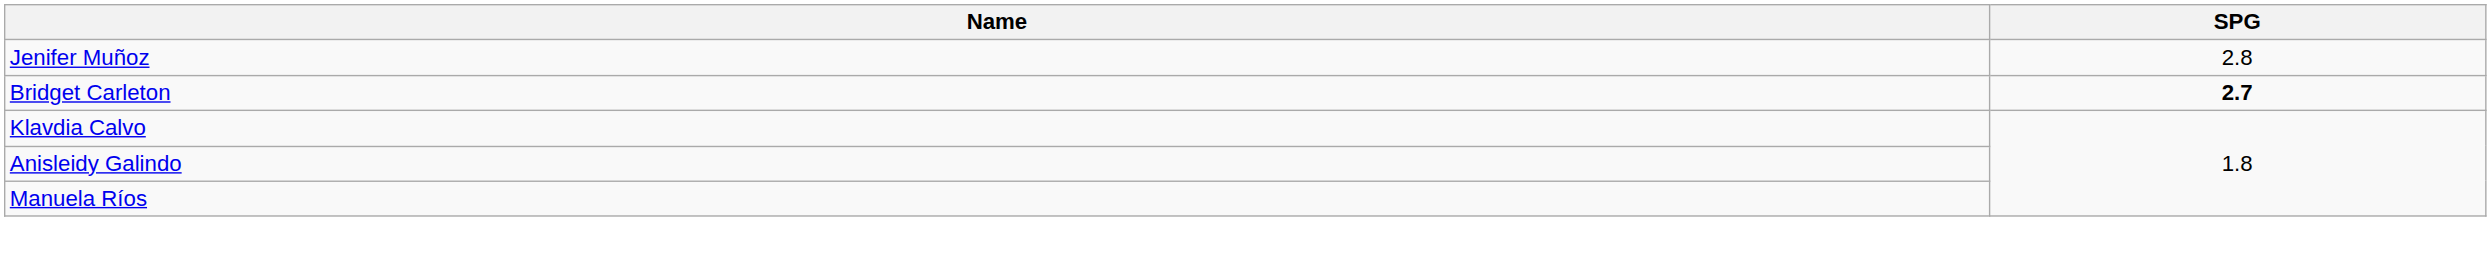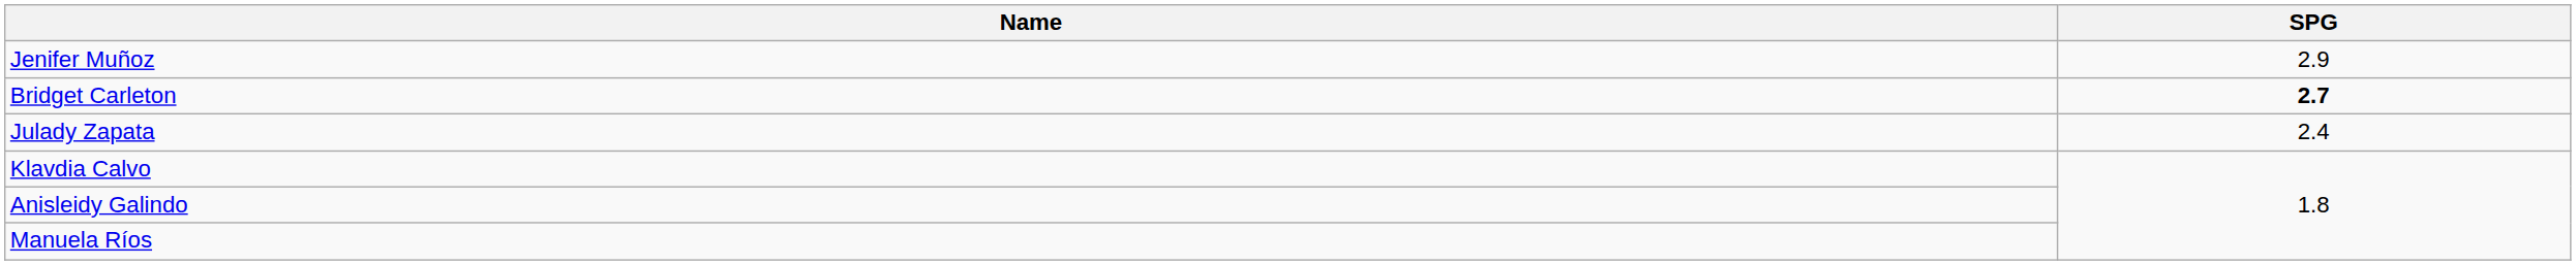Jenifer Muñoz | SPG: 2.8 -> 2.9
+ row: Julady Zapata | 2.4
